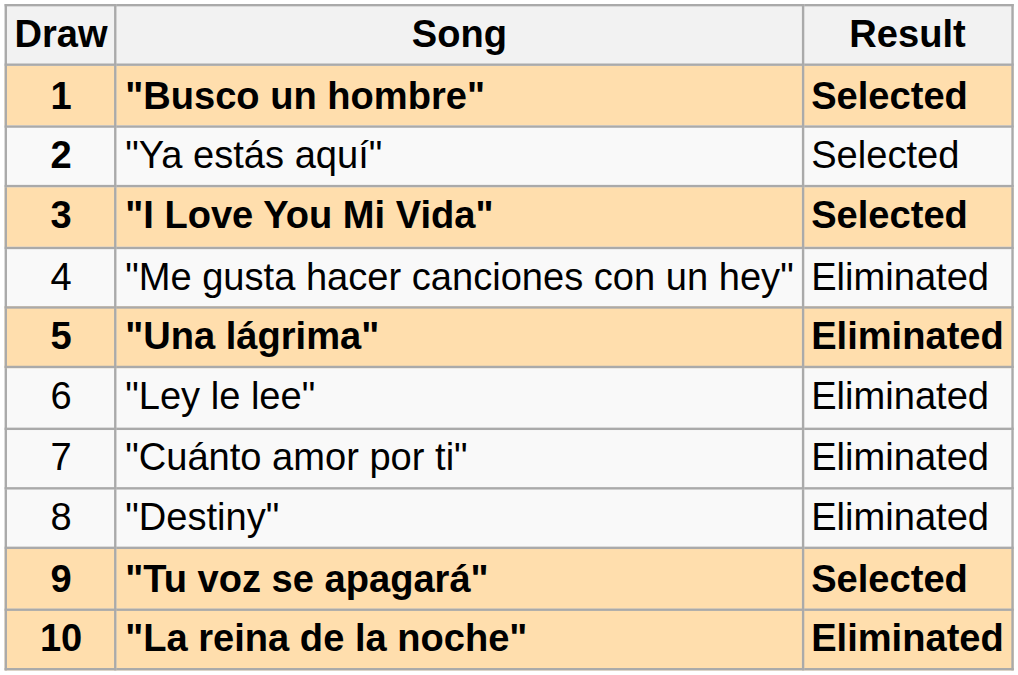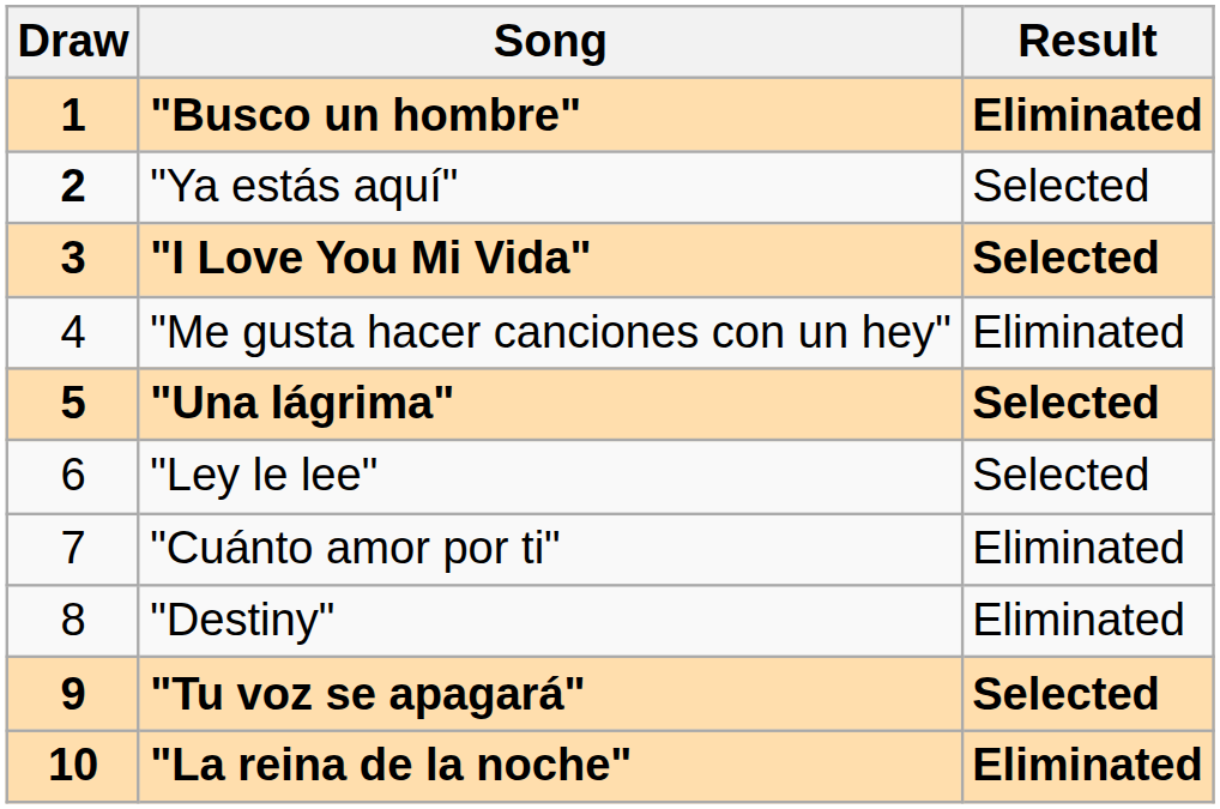"Busco un hombre" | Result: Selected -> Eliminated
"Una lágrima" | Result: Eliminated -> Selected
"Ley le lee" | Result: Eliminated -> Selected
